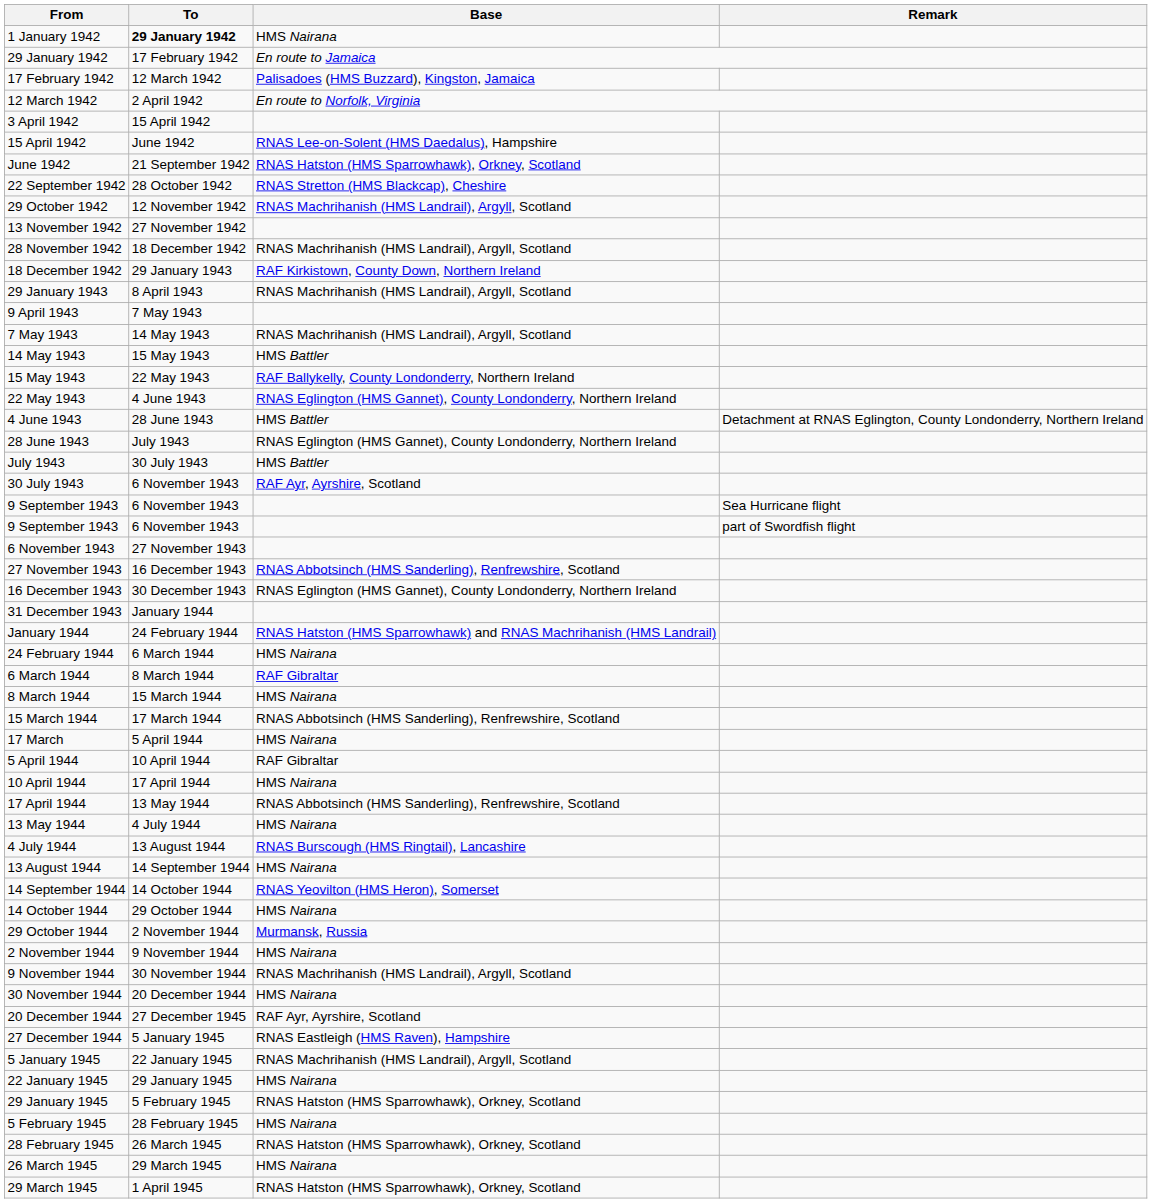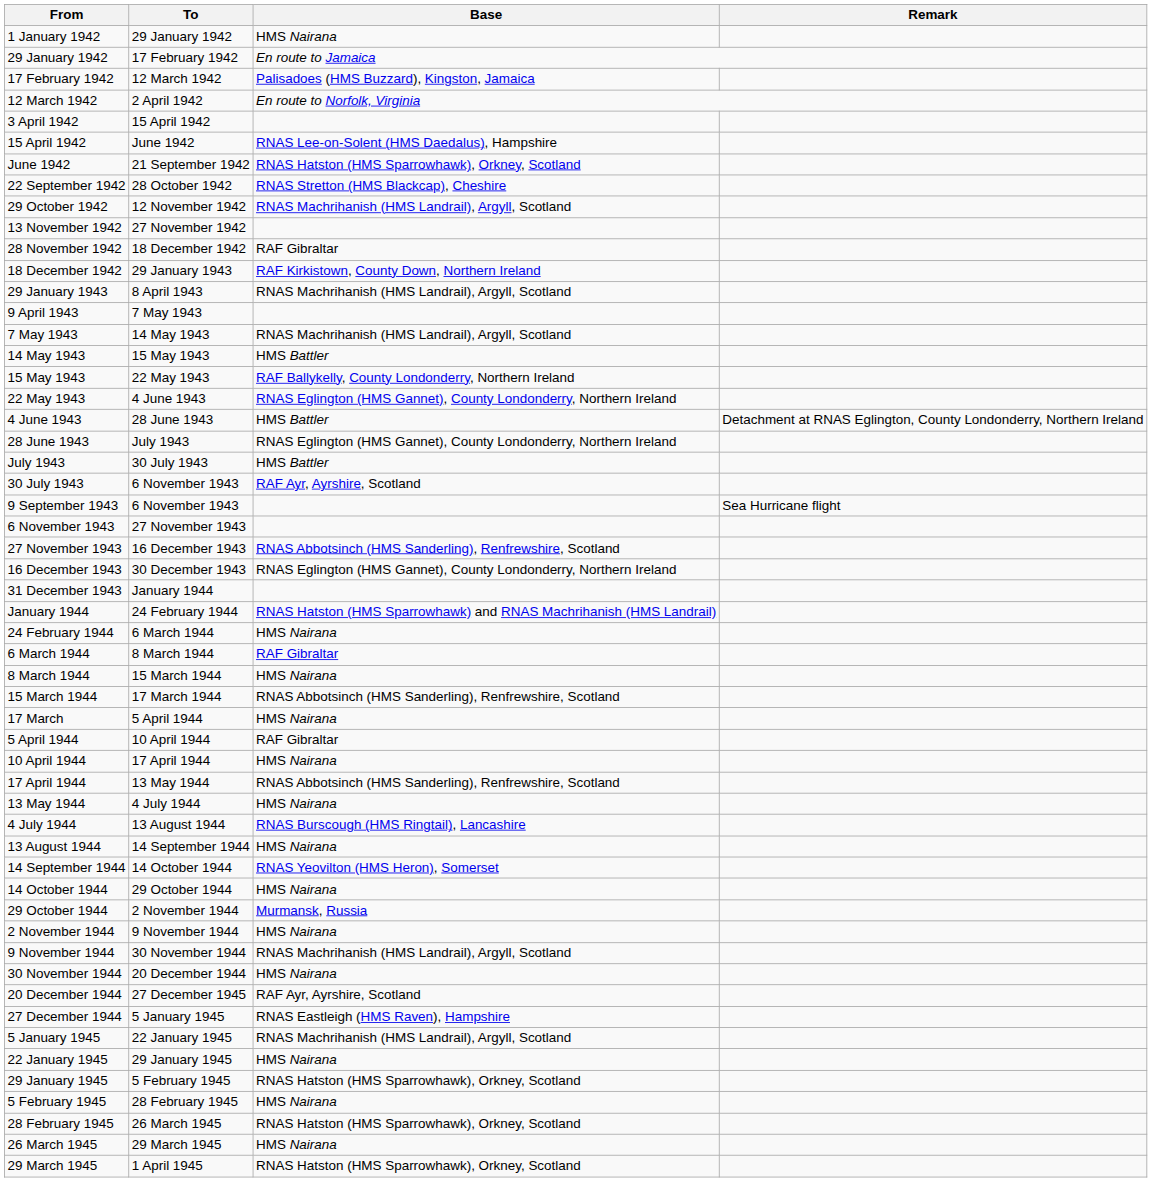1 January 1942 | To: bold -> normal
28 November 1942 | Base: RNAS Machrihanish (HMS Landrail), Argyll, Scotland -> RAF Gibraltar
- row: 9 September 1943 | 6 November 1943 | part of Swordfish flight
